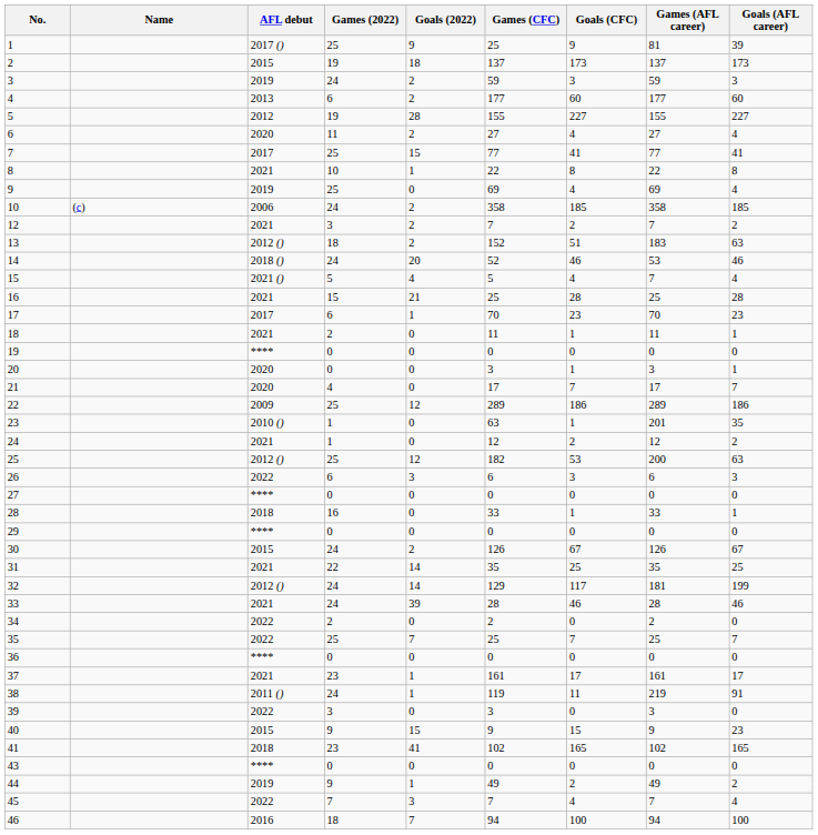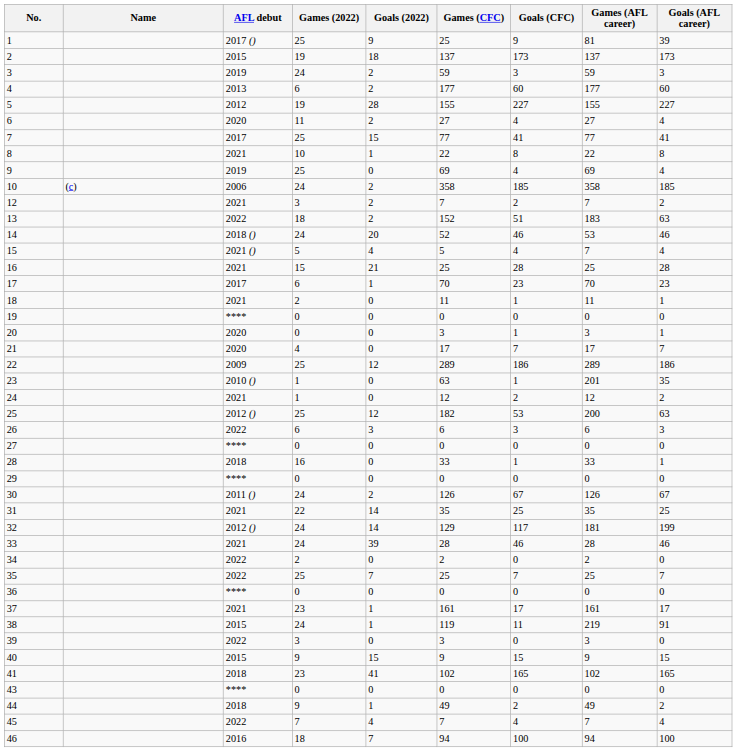13 | AFL debut: 2012 () -> 2022
30 | AFL debut: 2015 -> 2011 ()
38 | AFL debut: 2011 () -> 2015
40 | Goals (AFL career): 23 -> 15
44 | AFL debut: 2019 -> 2018
45 | Goals (2022): 3 -> 4
